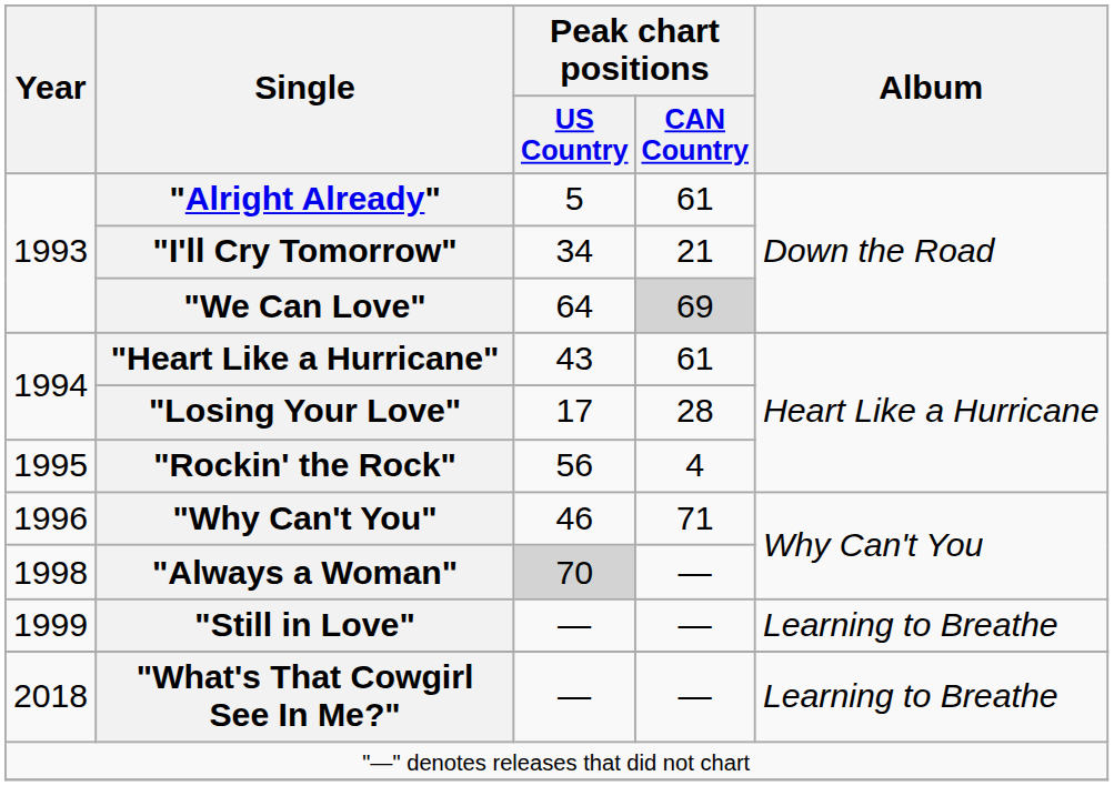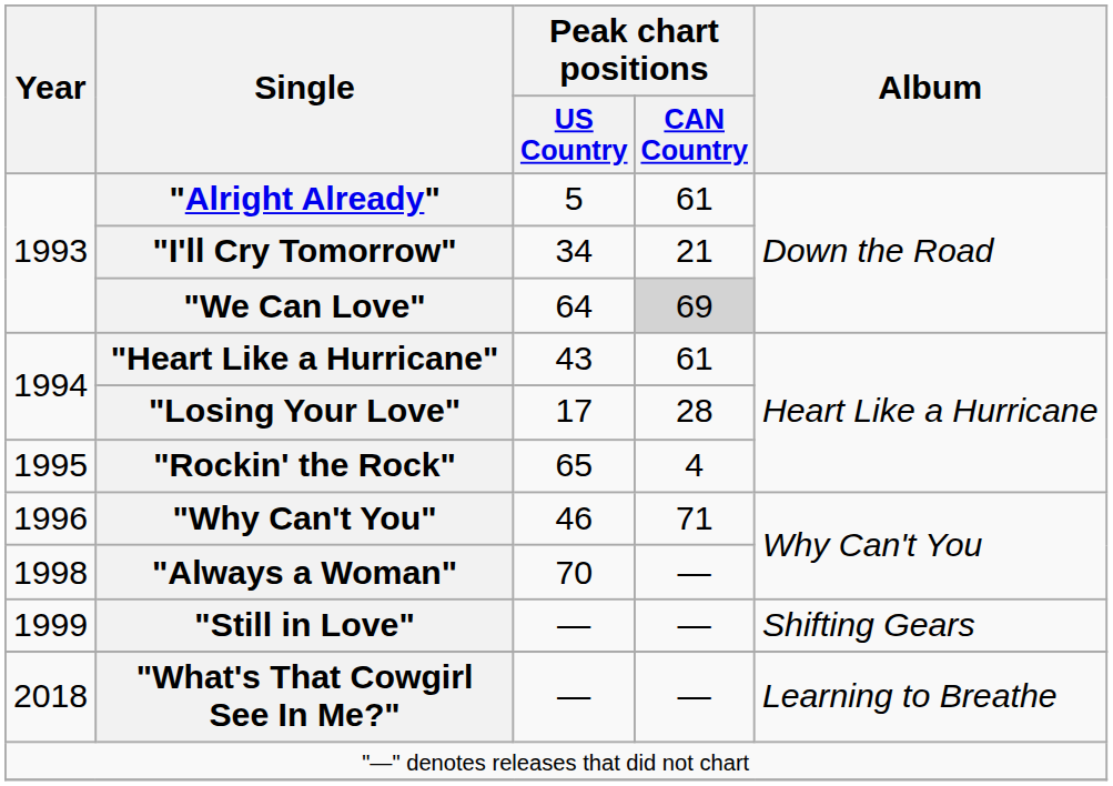"Rockin' the Rock" | Peak chart positions / US Country: 56 -> 65
"Always a Woman" | Peak chart positions / US Country: lightgrey background -> no background
"Still in Love" | Album: Learning to Breathe -> Shifting Gears
